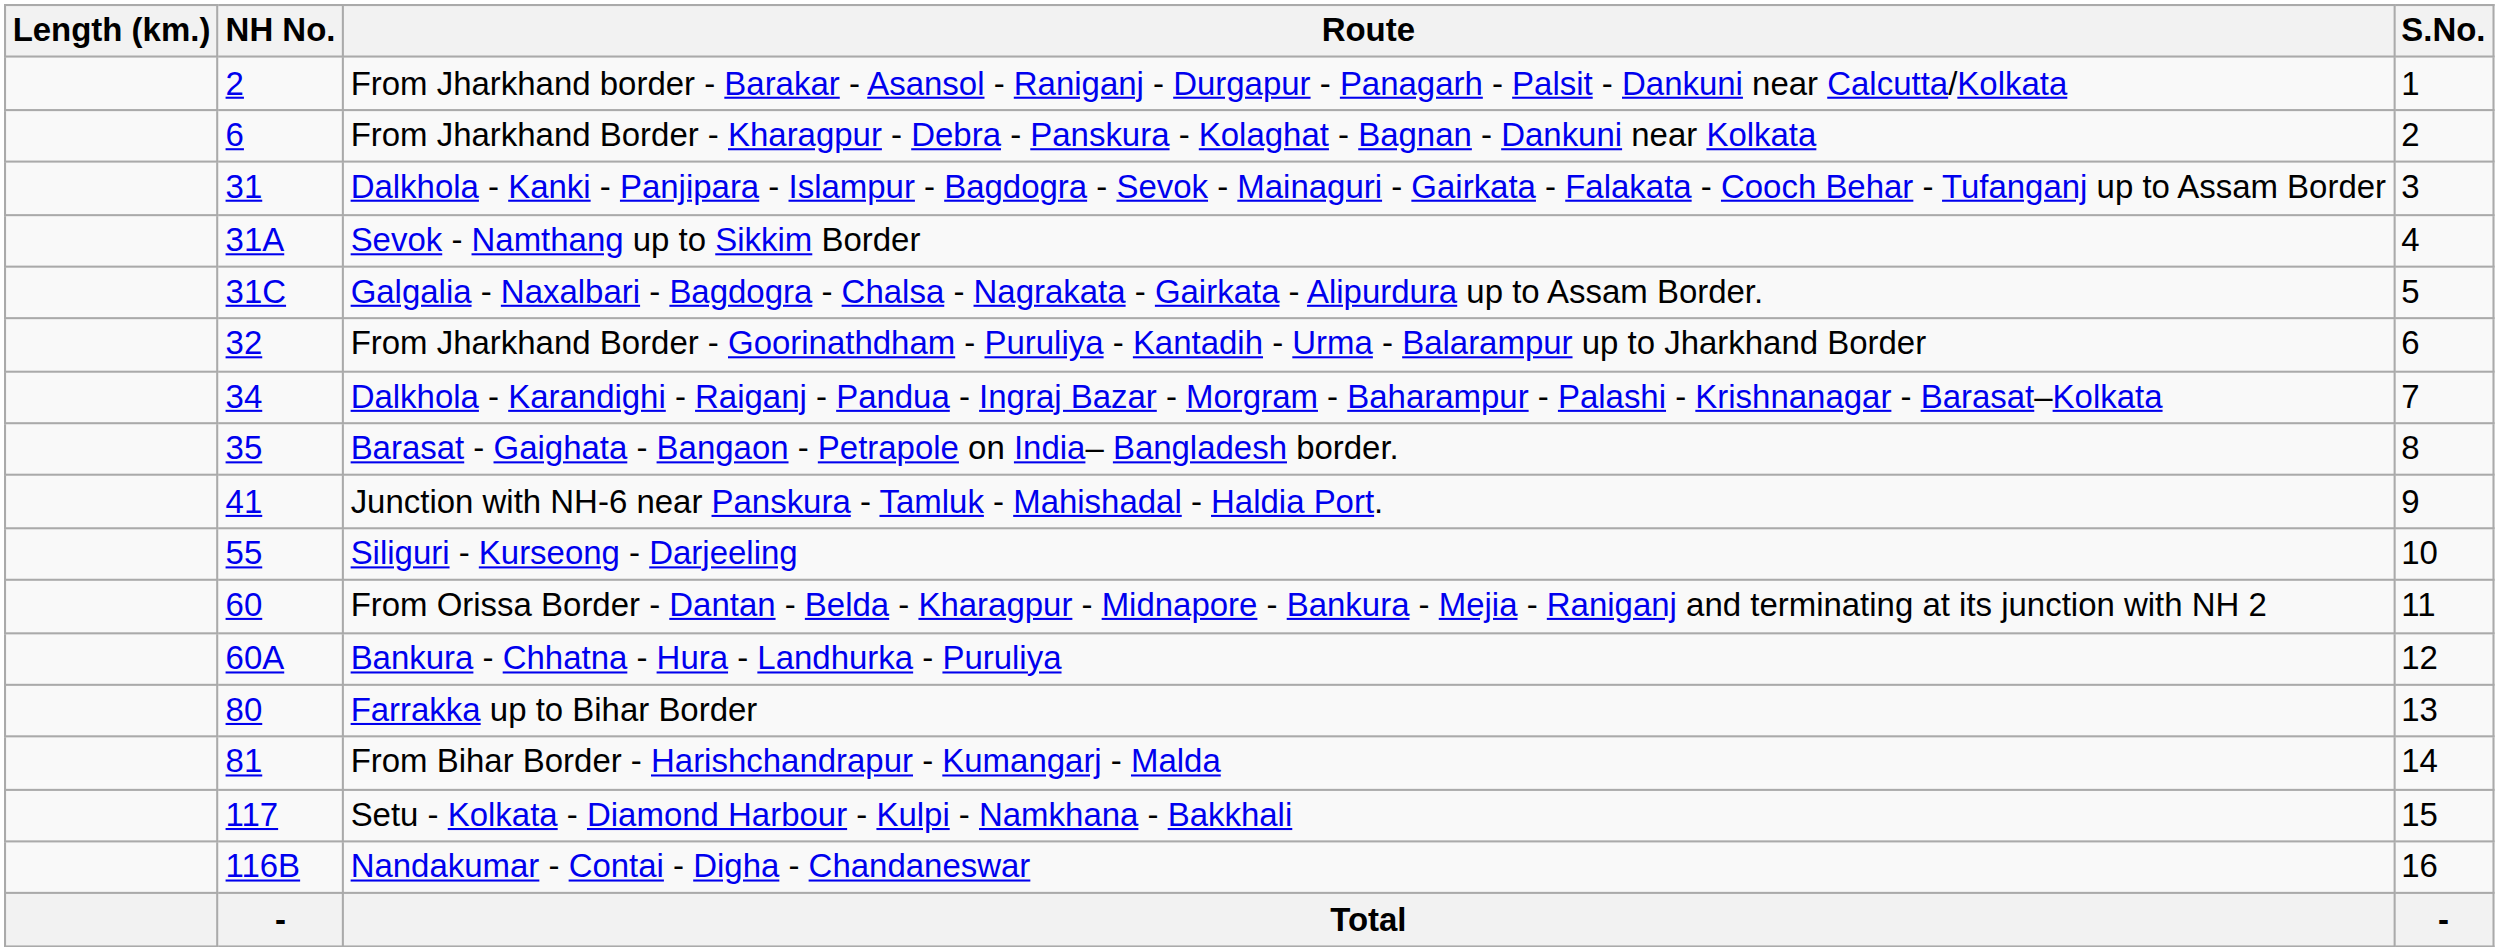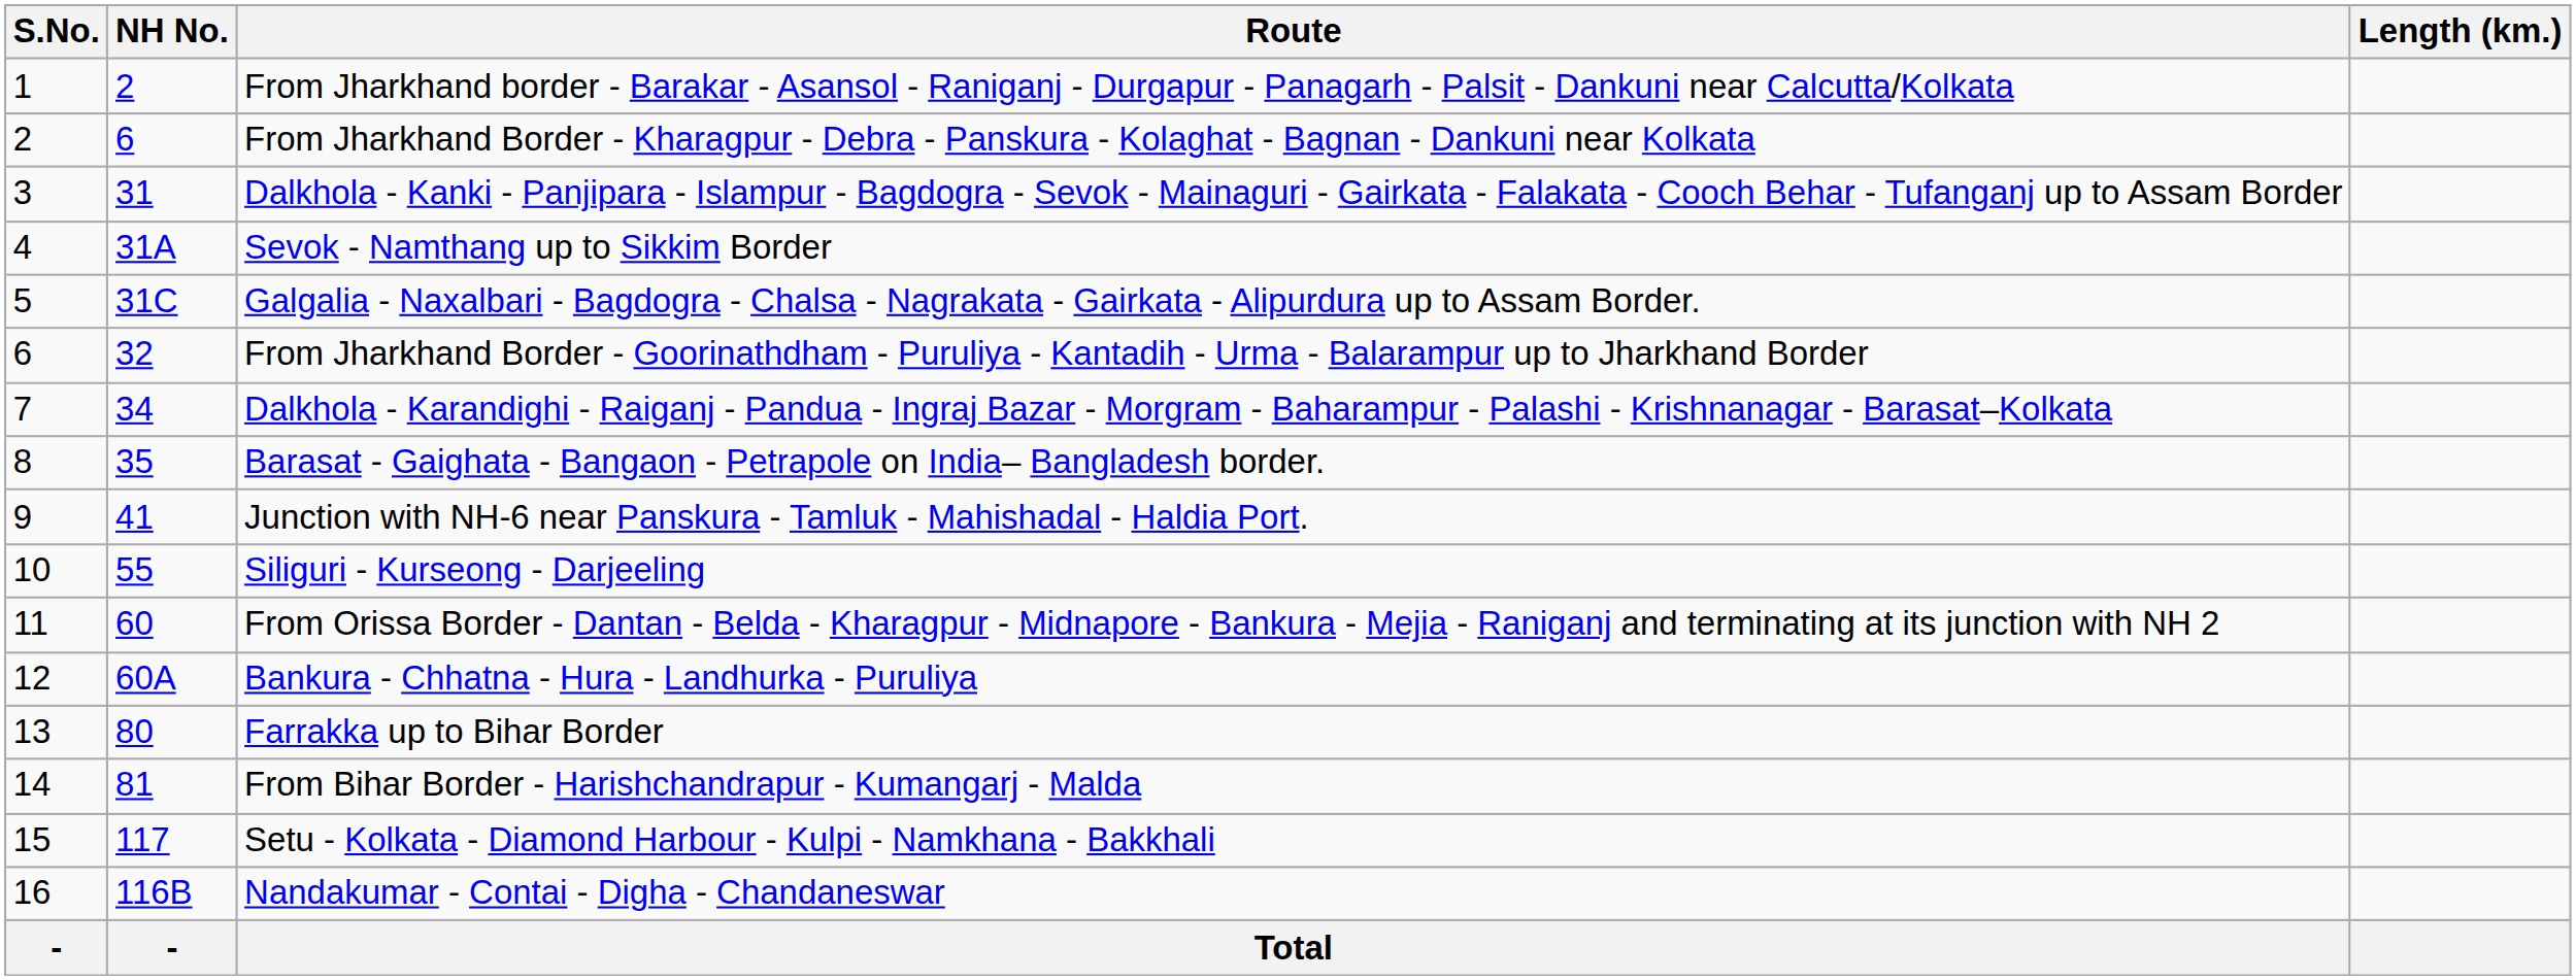columns swapped: S.No. <-> Length (km.)
